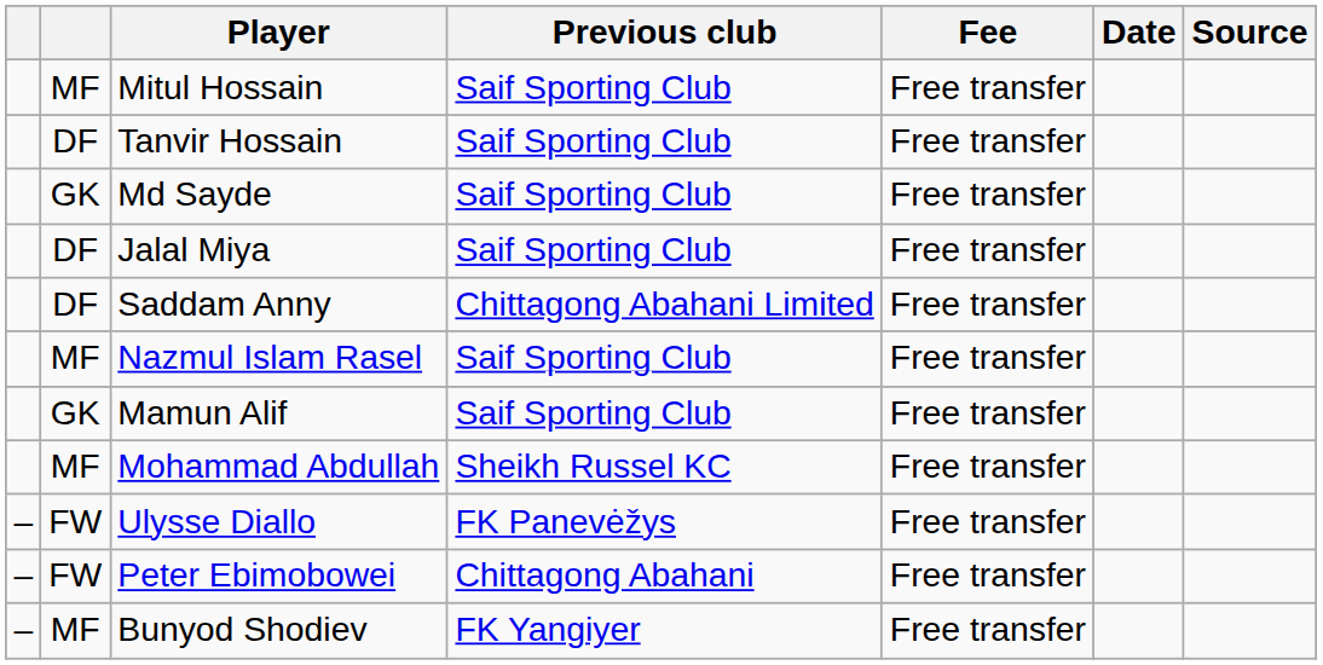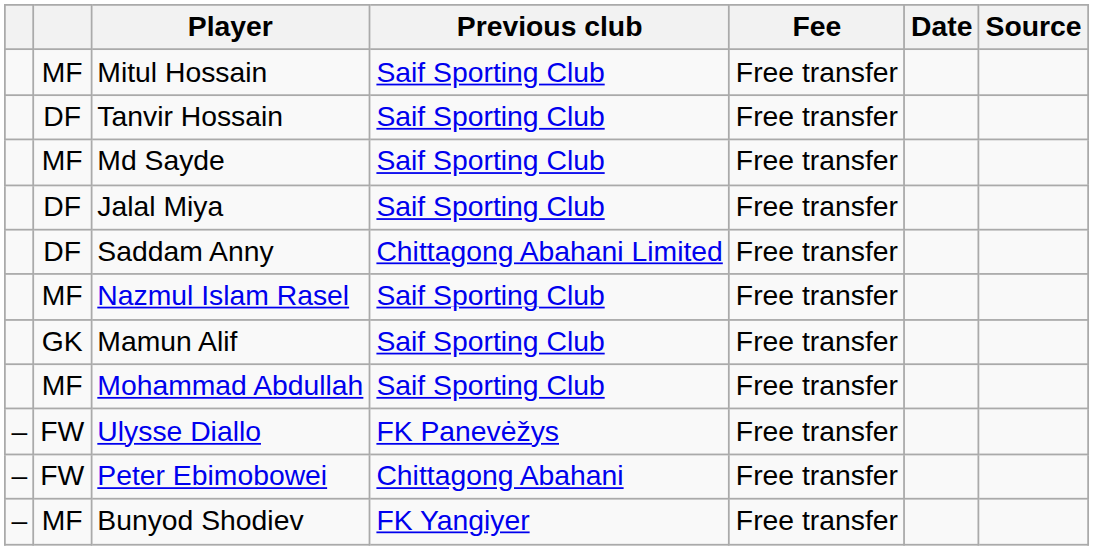Md Sayde | column 2: GK -> MF
Mohammad Abdullah | Previous club: Sheikh Russel KC -> Saif Sporting Club
